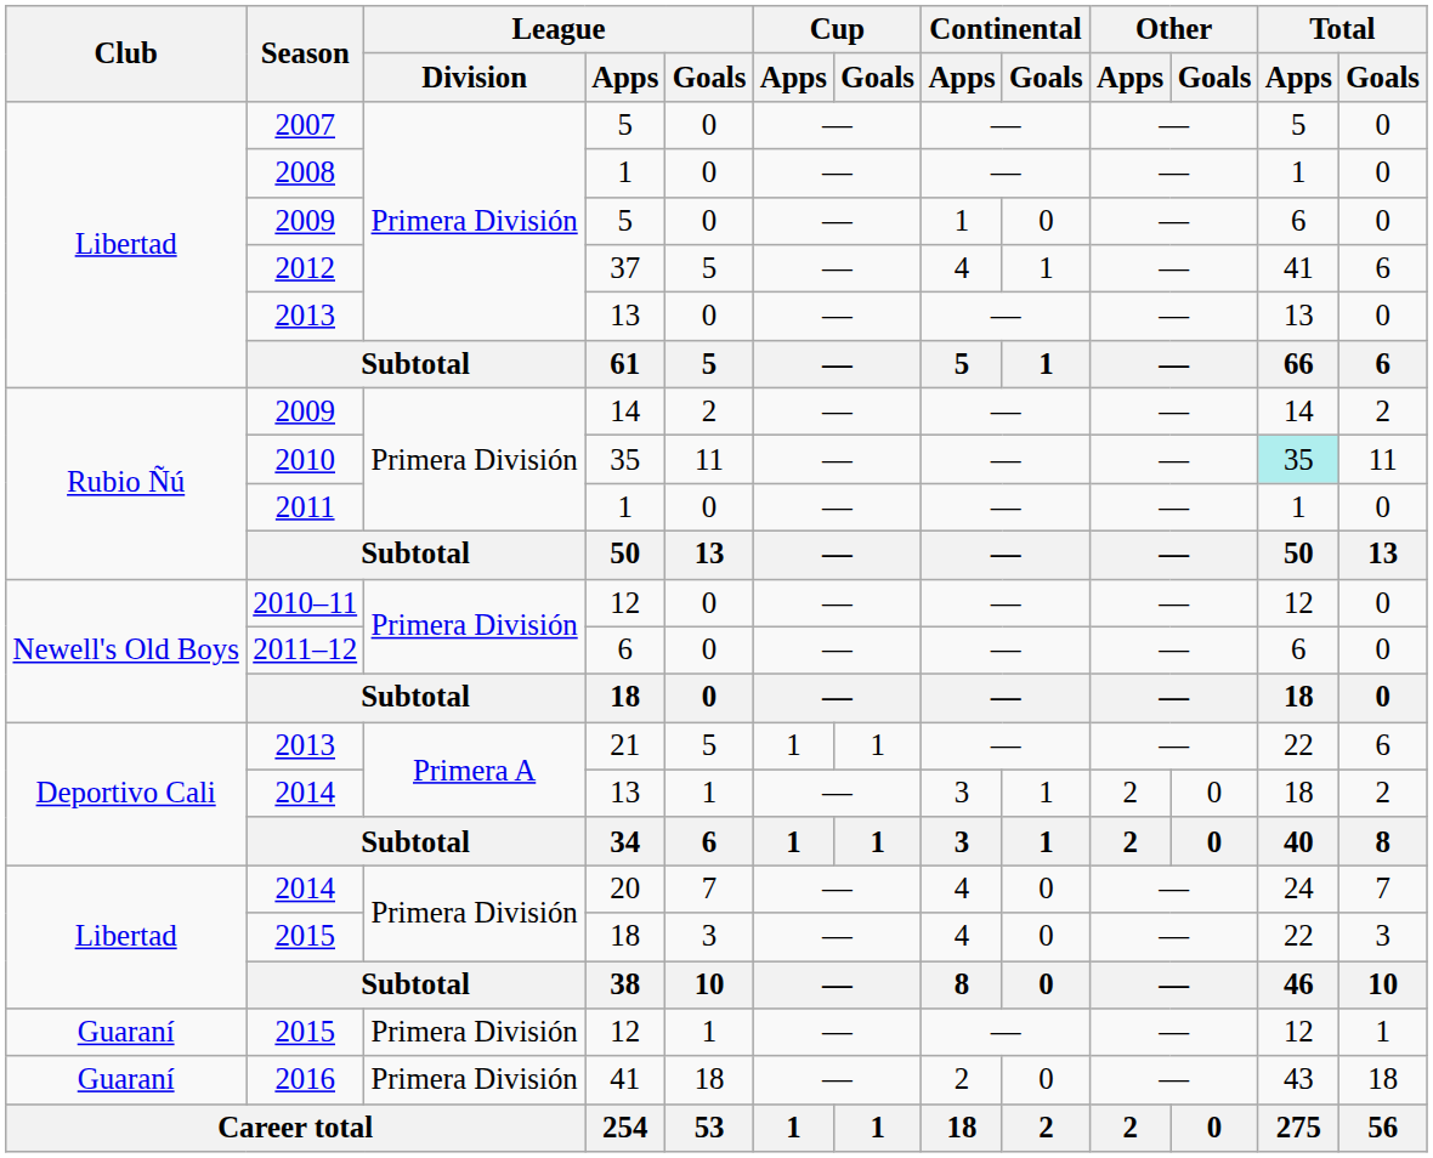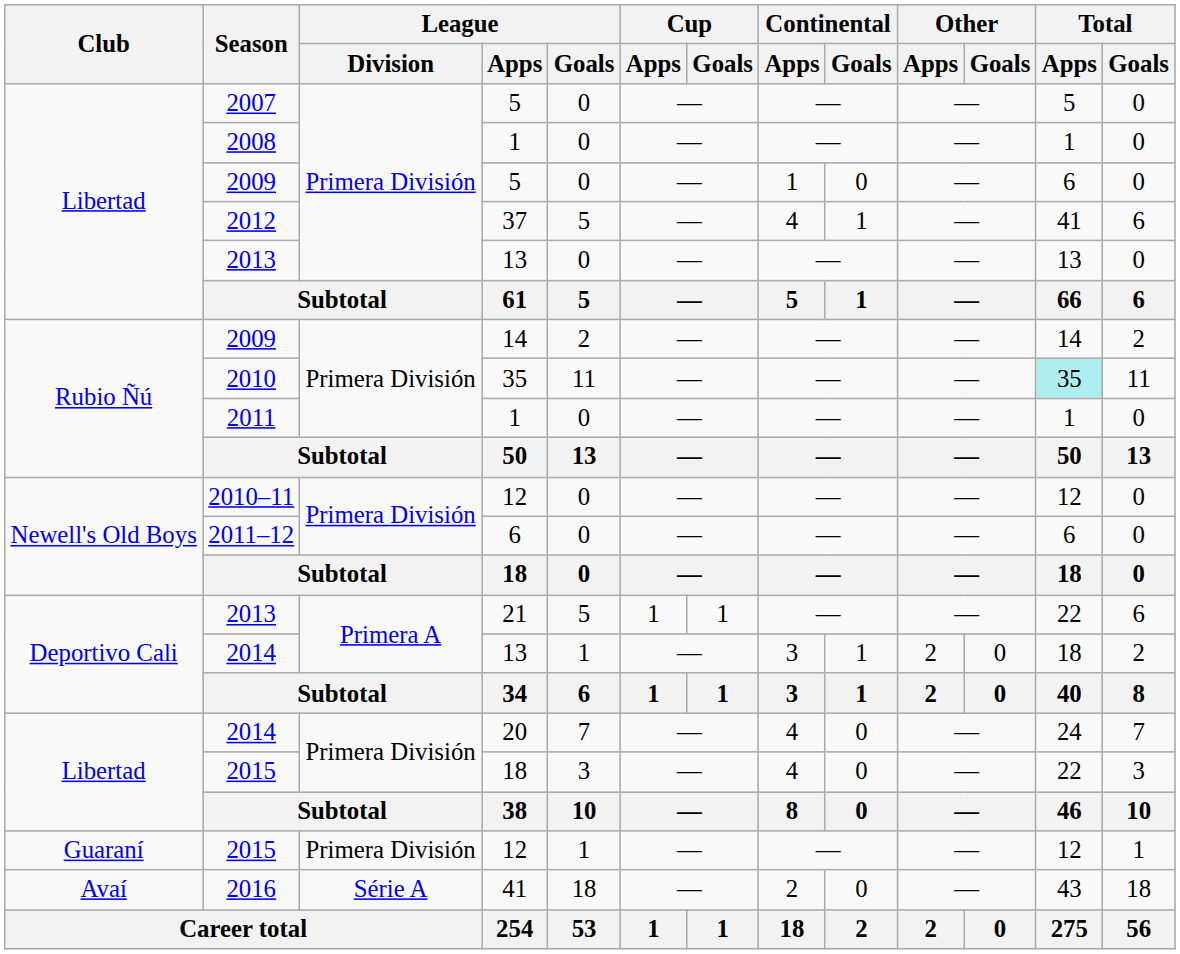2016 | Club: Guaraní -> Avaí
2016 | League / Division: Primera División -> Série A
